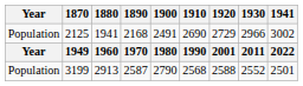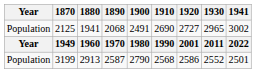2125 | 1890: 2168 -> 2068
2125 | 1920: 2729 -> 2727
2125 | 1930: 2966 -> 2965
3199 | 1920: 2588 -> 2586
